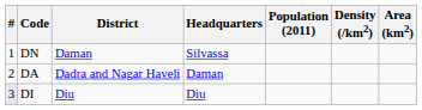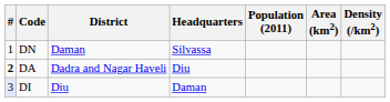columns swapped: Area (km2) <-> Density (/km2)
DA | #: normal -> bold
DA | Headquarters: Daman -> Diu
DI | Headquarters: Diu -> Daman
